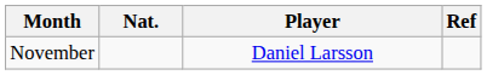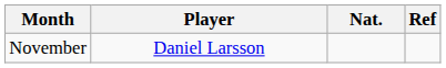columns swapped: Nat. <-> Player
